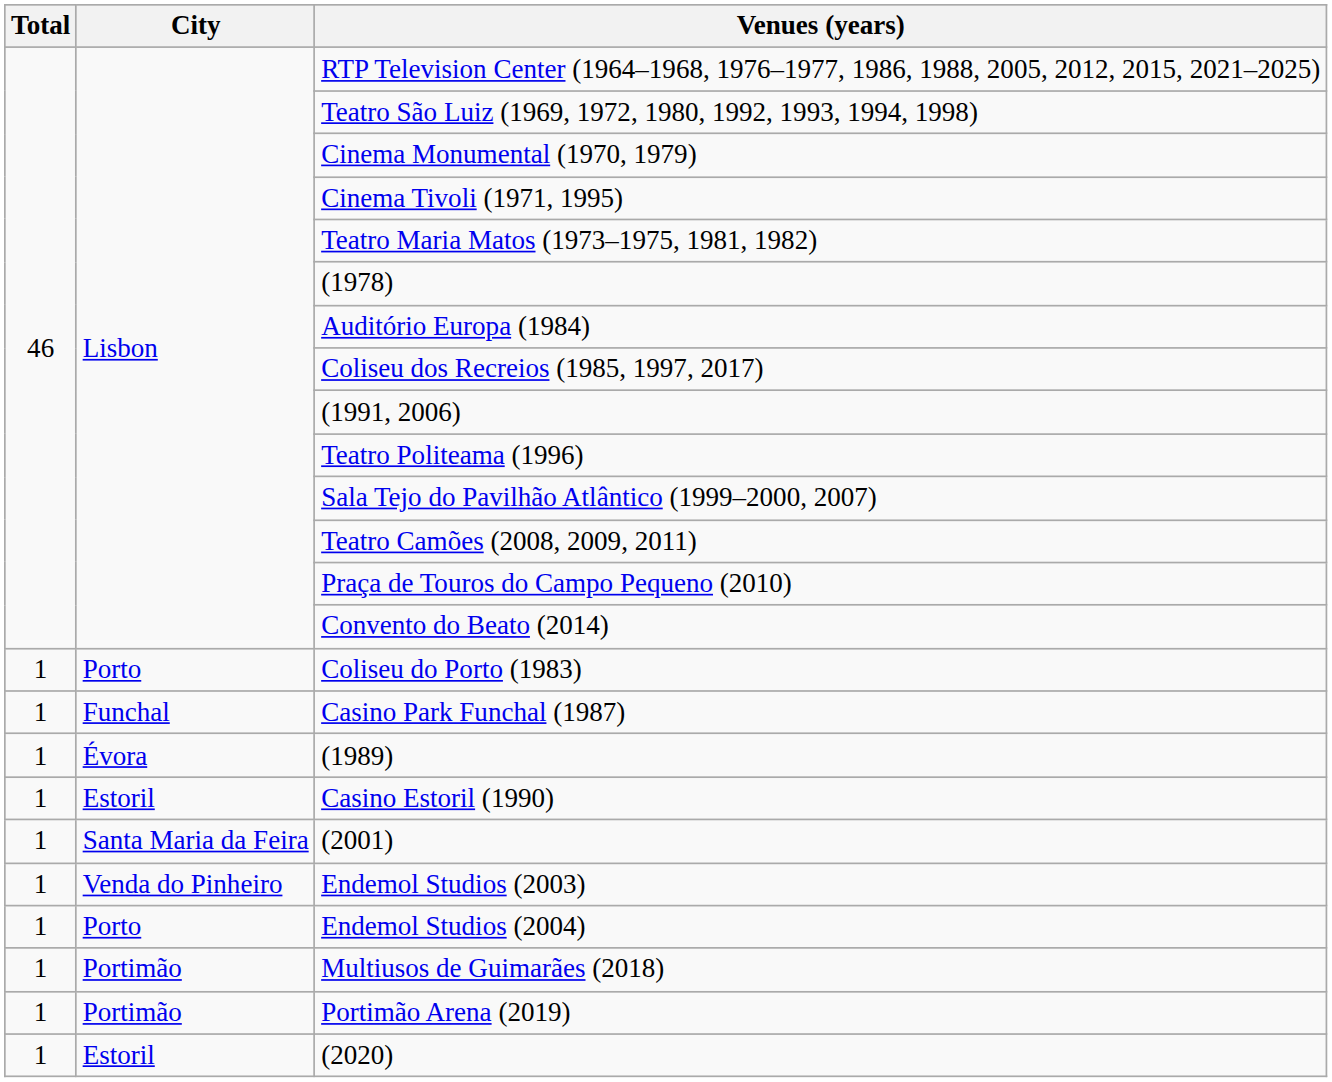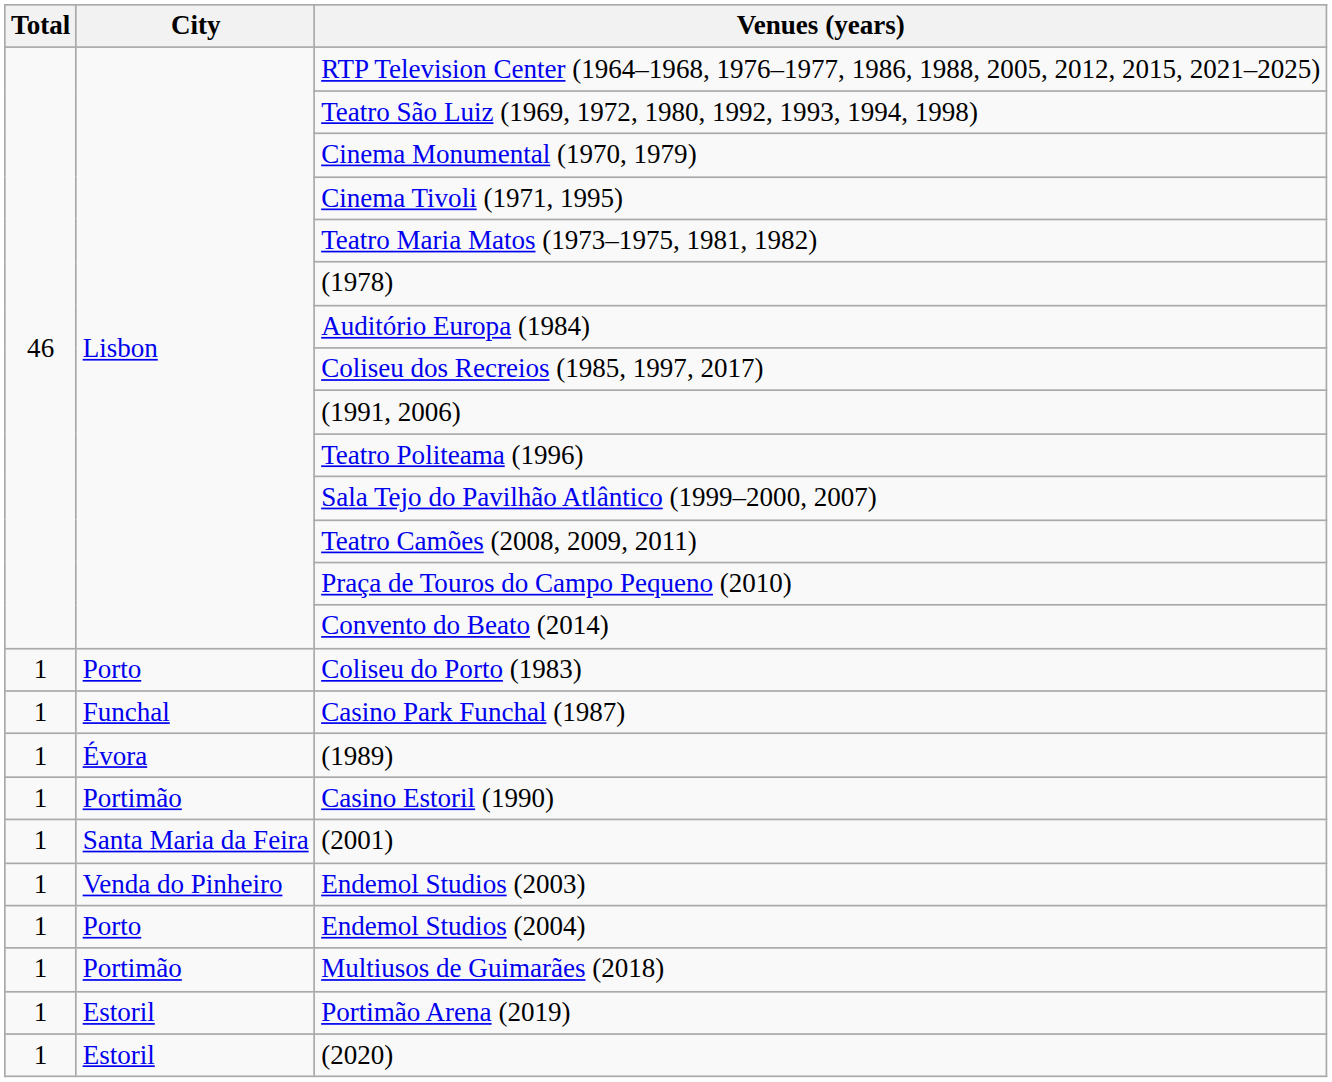Casino Estoril (1990) | City: Estoril -> Portimão
Portimão Arena (2019) | City: Portimão -> Estoril
